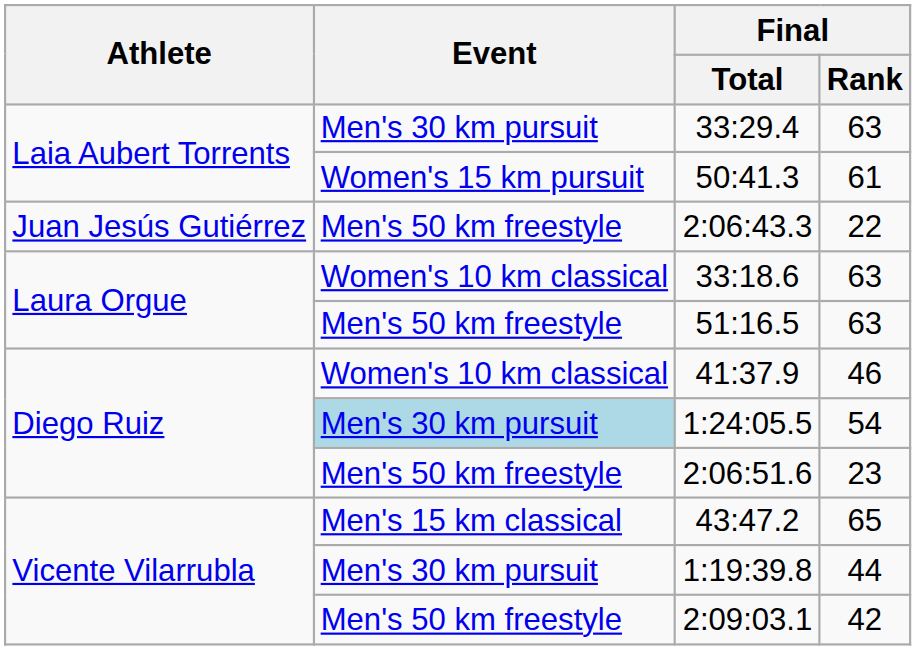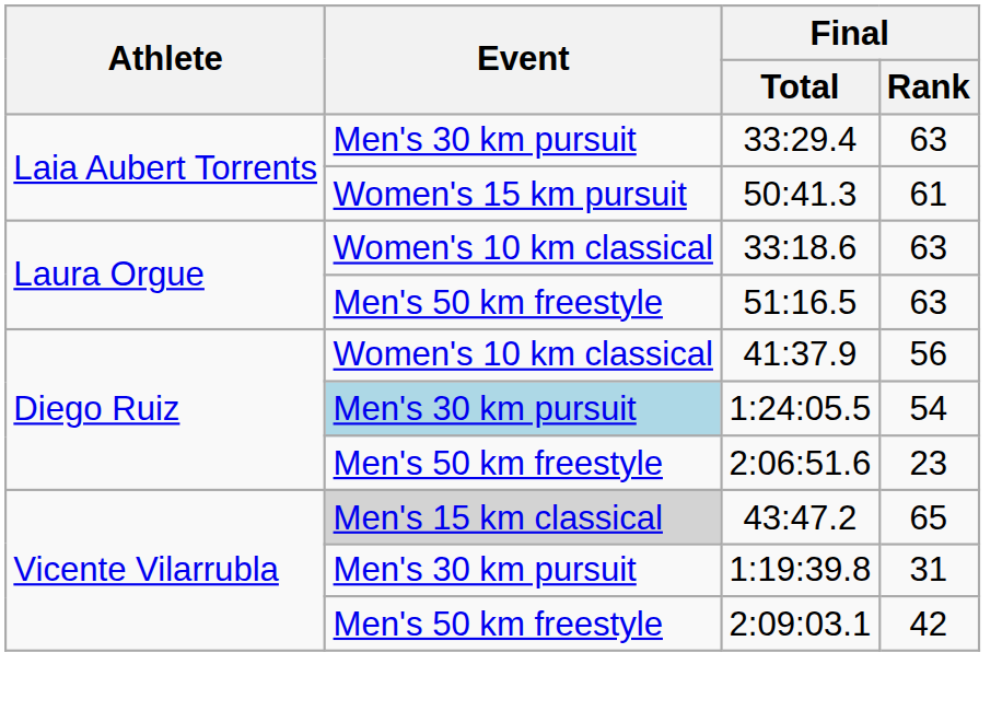- row: Juan Jesús Gutiérrez | Men's 50 km freestyle | 2:06:43.3 | 22
41:37.9 | Final / Rank: 46 -> 56
43:47.2 | Event: no background -> lightgrey background
1:19:39.8 | Final / Rank: 44 -> 31
